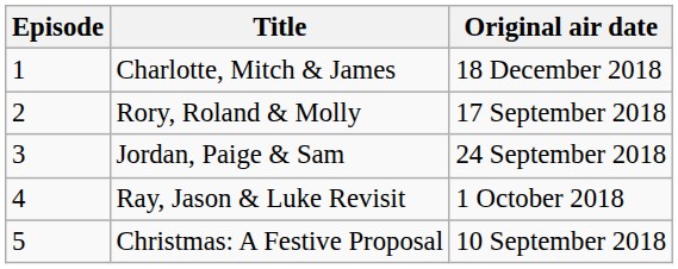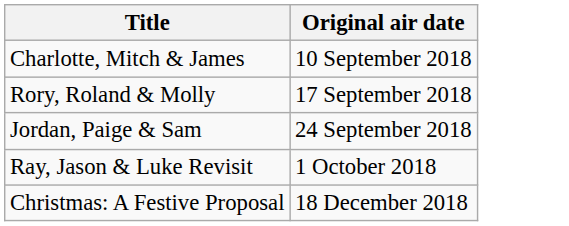- column: Episode | 1 | 2 | 3 | 4 | 5
Charlotte, Mitch & James | Original air date: 18 December 2018 -> 10 September 2018
Christmas: A Festive Proposal | Original air date: 10 September 2018 -> 18 December 2018
